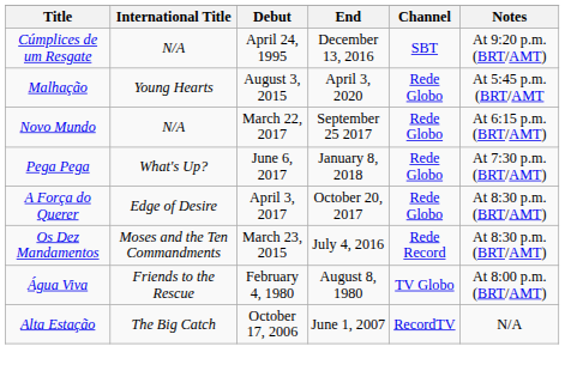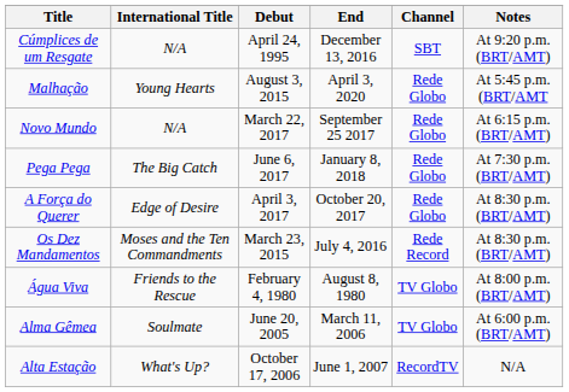Pega Pega | International Title: What's Up? -> The Big Catch
+ row: Alma Gêmea | Soulmate | June 20, 2005 | March 11, 2006 | TV Globo | At 6:00 p.m. (BRT/AMT)
Alta Estação | International Title: The Big Catch -> What's Up?
